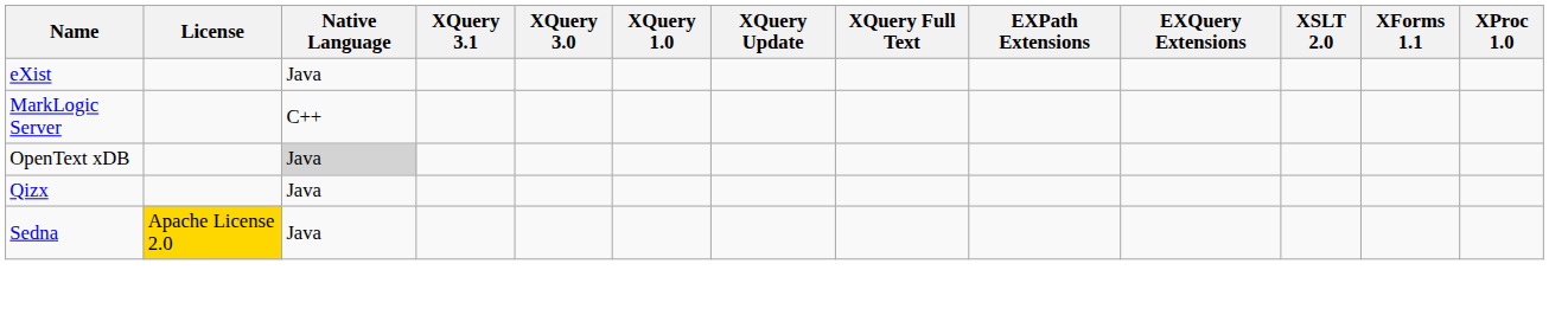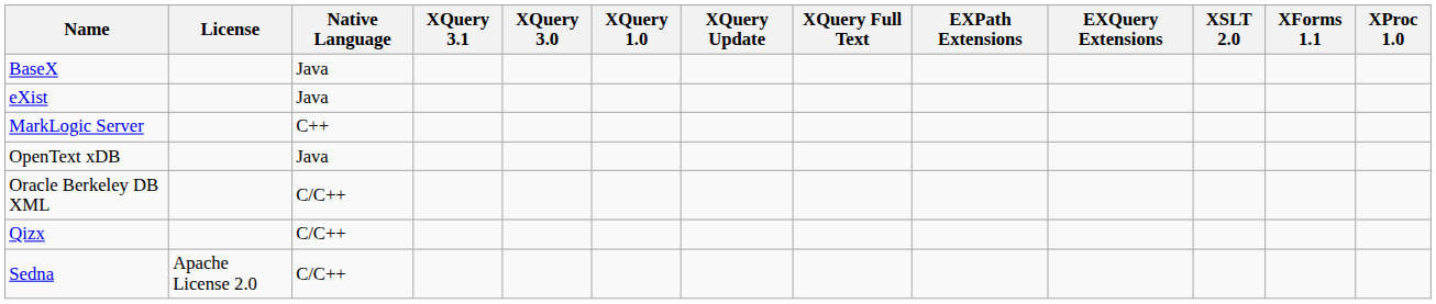+ row: BaseX | Java
OpenText xDB | Native Language: lightgrey background -> no background
+ row: Oracle Berkeley DB XML | C/C++
Qizx | Native Language: Java -> C/C++
Sedna | License: gold background -> no background
Sedna | Native Language: Java -> C/C++
